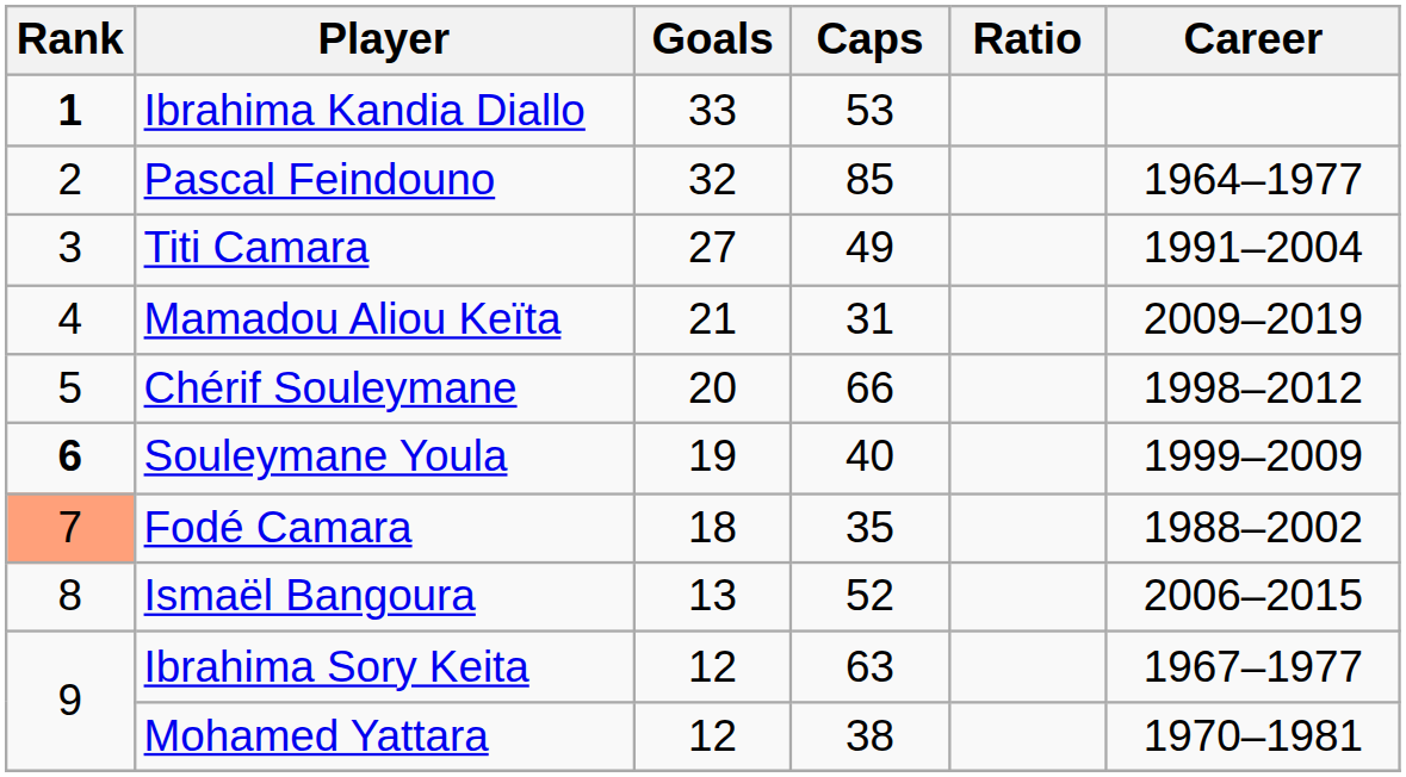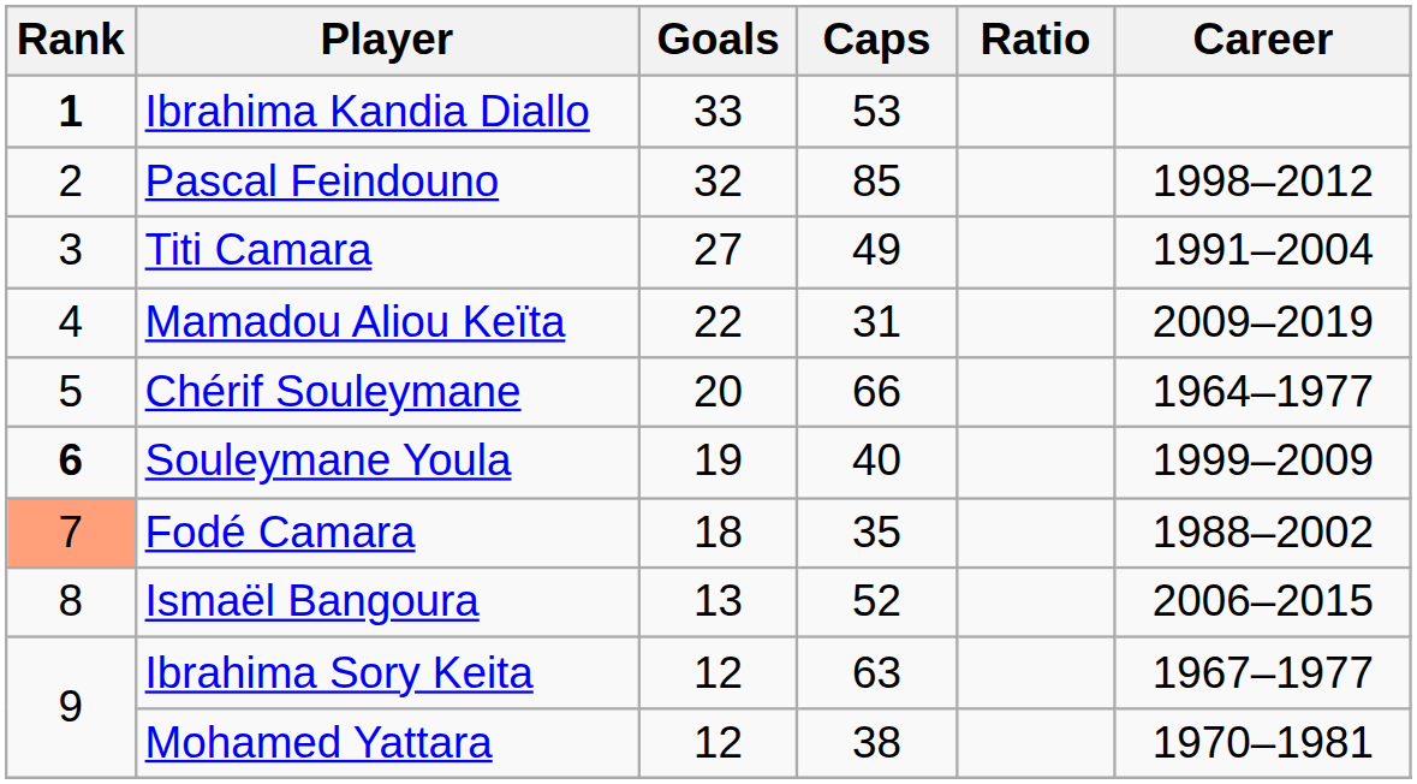Pascal Feindouno | Career: 1964–1977 -> 1998–2012
Mamadou Aliou Keïta | Goals: 21 -> 22
Chérif Souleymane | Career: 1998–2012 -> 1964–1977
